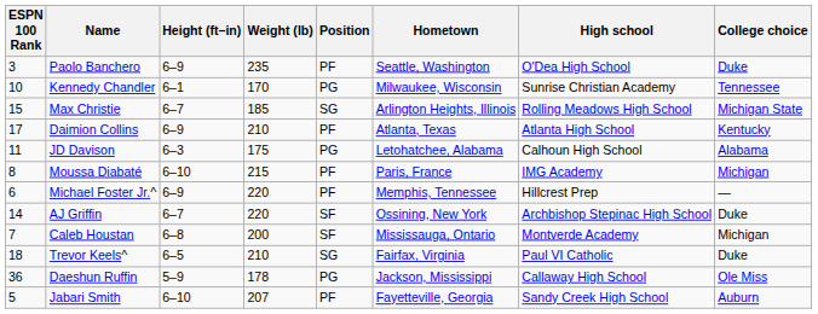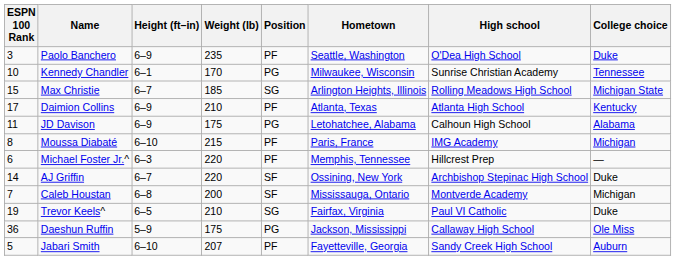JD Davison | Height (ft–in): 6–3 -> 6–9
Michael Foster Jr.^ | Height (ft–in): 6–9 -> 6–3
Trevor Keels^ | ESPN 100 Rank: 18 -> 19
Daeshun Ruffin | Weight (lb): 178 -> 175
